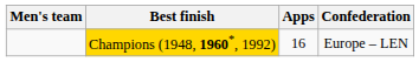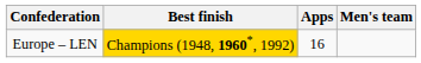columns swapped: Men's team <-> Confederation
